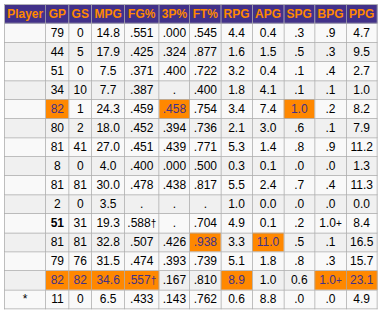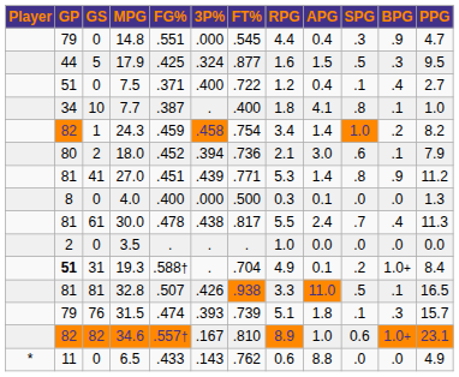7.5 | RPG: 3.2 -> 1.2
7.7 | SPG: .1 -> .8
24.3 | APG: 7.4 -> 1.4
30.0 | GS: 81 -> 61
31.5 | SPG: .8 -> .1
